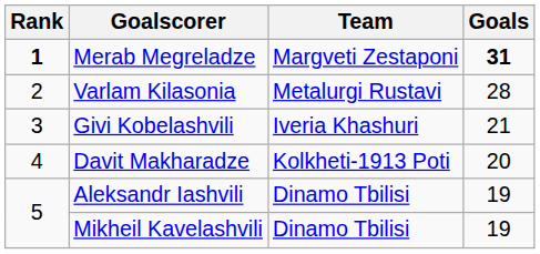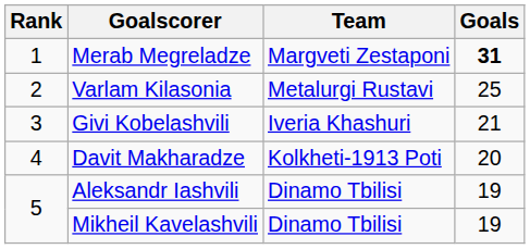Merab Megreladze | Rank: bold -> normal
Varlam Kilasonia | Goals: 28 -> 25
